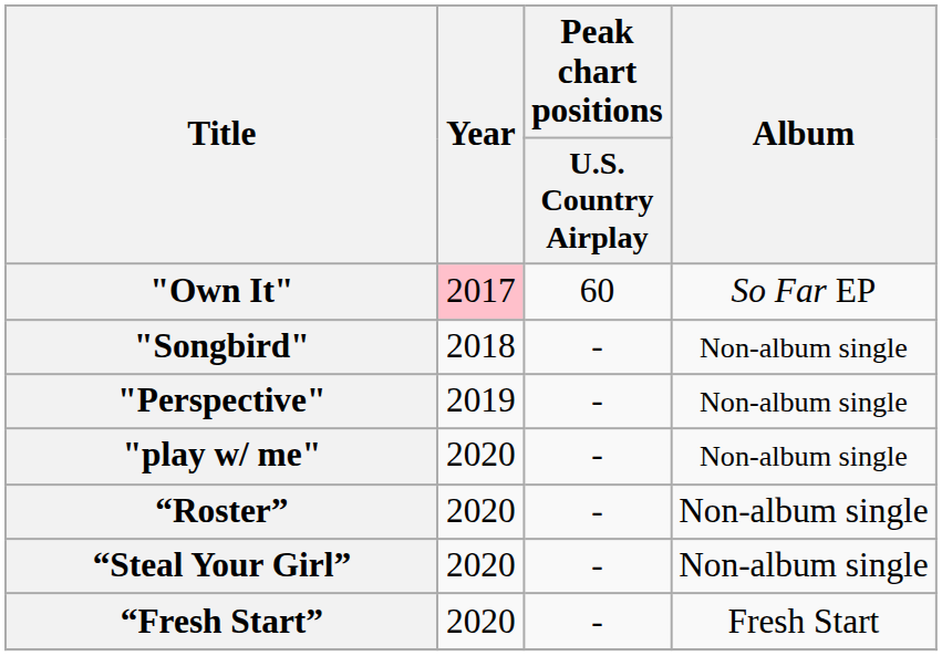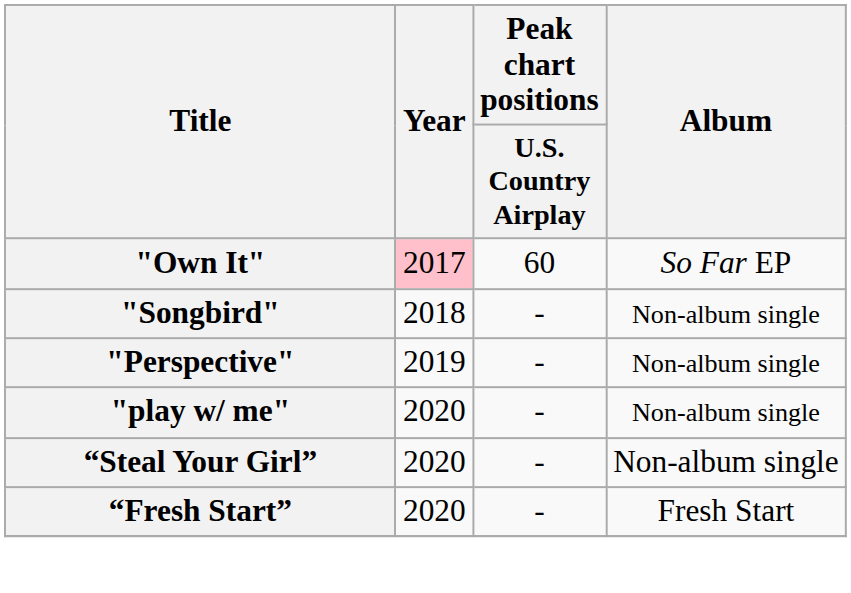- row: “Roster” | 2020 | - | Non-album single
